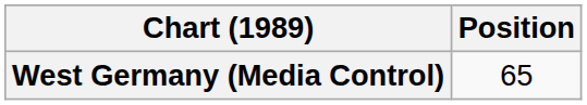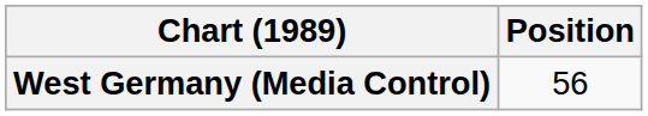West Germany (Media Control) | Position: 65 -> 56
